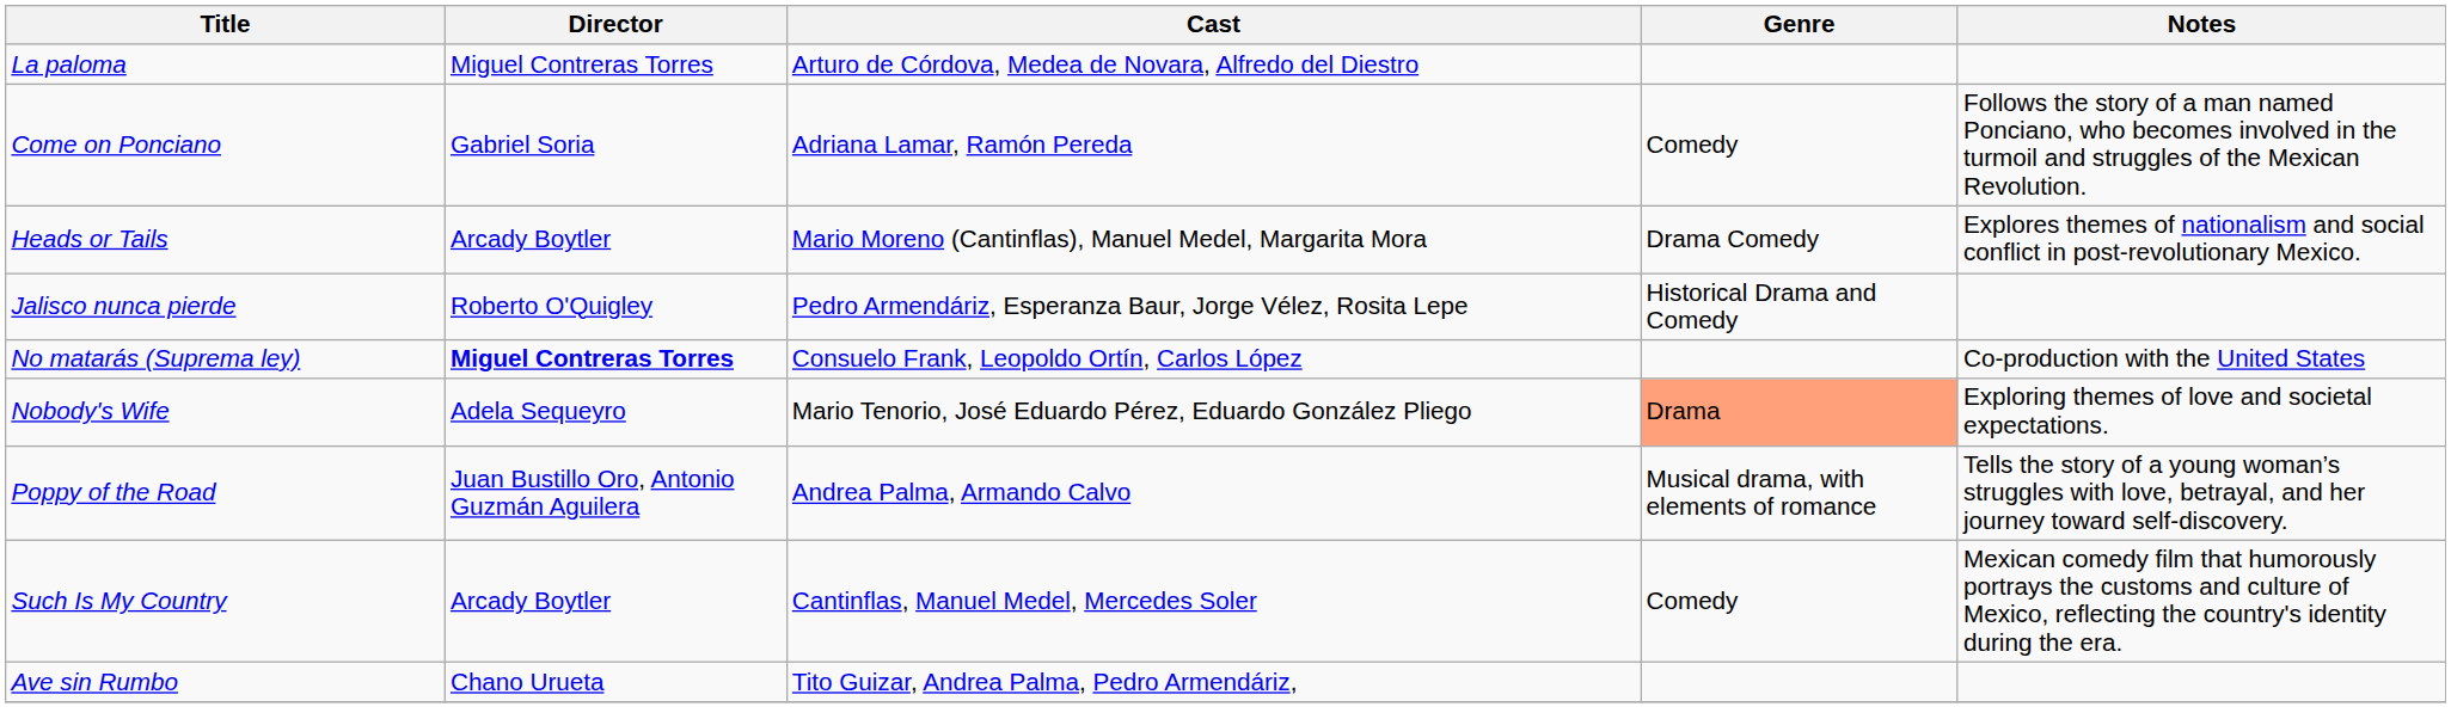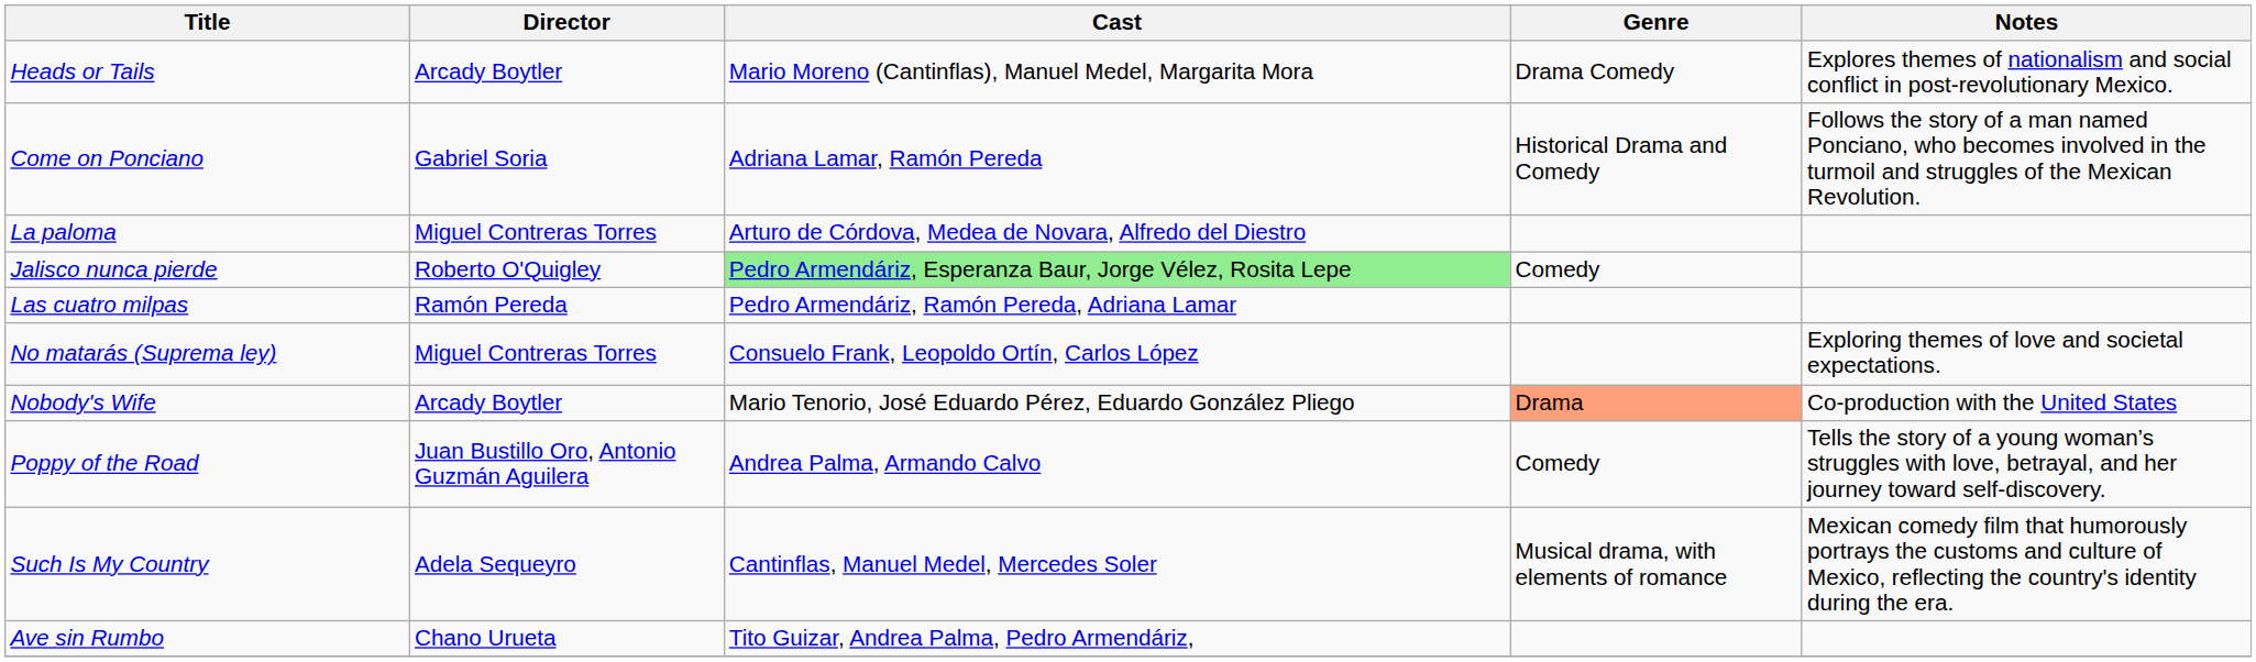rows swapped: La paloma <-> Heads or Tails
Come on Ponciano | Genre: Comedy -> Historical Drama and Comedy
Jalisco nunca pierde | Cast: no background -> lightgreen background
Jalisco nunca pierde | Genre: Historical Drama and Comedy -> Comedy
+ row: Las cuatro milpas | Ramón Pereda | Pedro Armendáriz, Ramón Pereda, Adriana Lamar
No matarás (Suprema ley) | Director: bold -> normal
No matarás (Suprema ley) | Notes: Co-production with the United States -> Exploring themes of love and societal expectations.
Nobody's Wife | Director: Adela Sequeyro -> Arcady Boytler
Nobody's Wife | Notes: Exploring themes of love and societal expectations. -> Co-production with the United States
Poppy of the Road | Genre: Musical drama, with elements of romance -> Comedy
Such Is My Country | Director: Arcady Boytler -> Adela Sequeyro
Such Is My Country | Genre: Comedy -> Musical drama, with elements of romance
